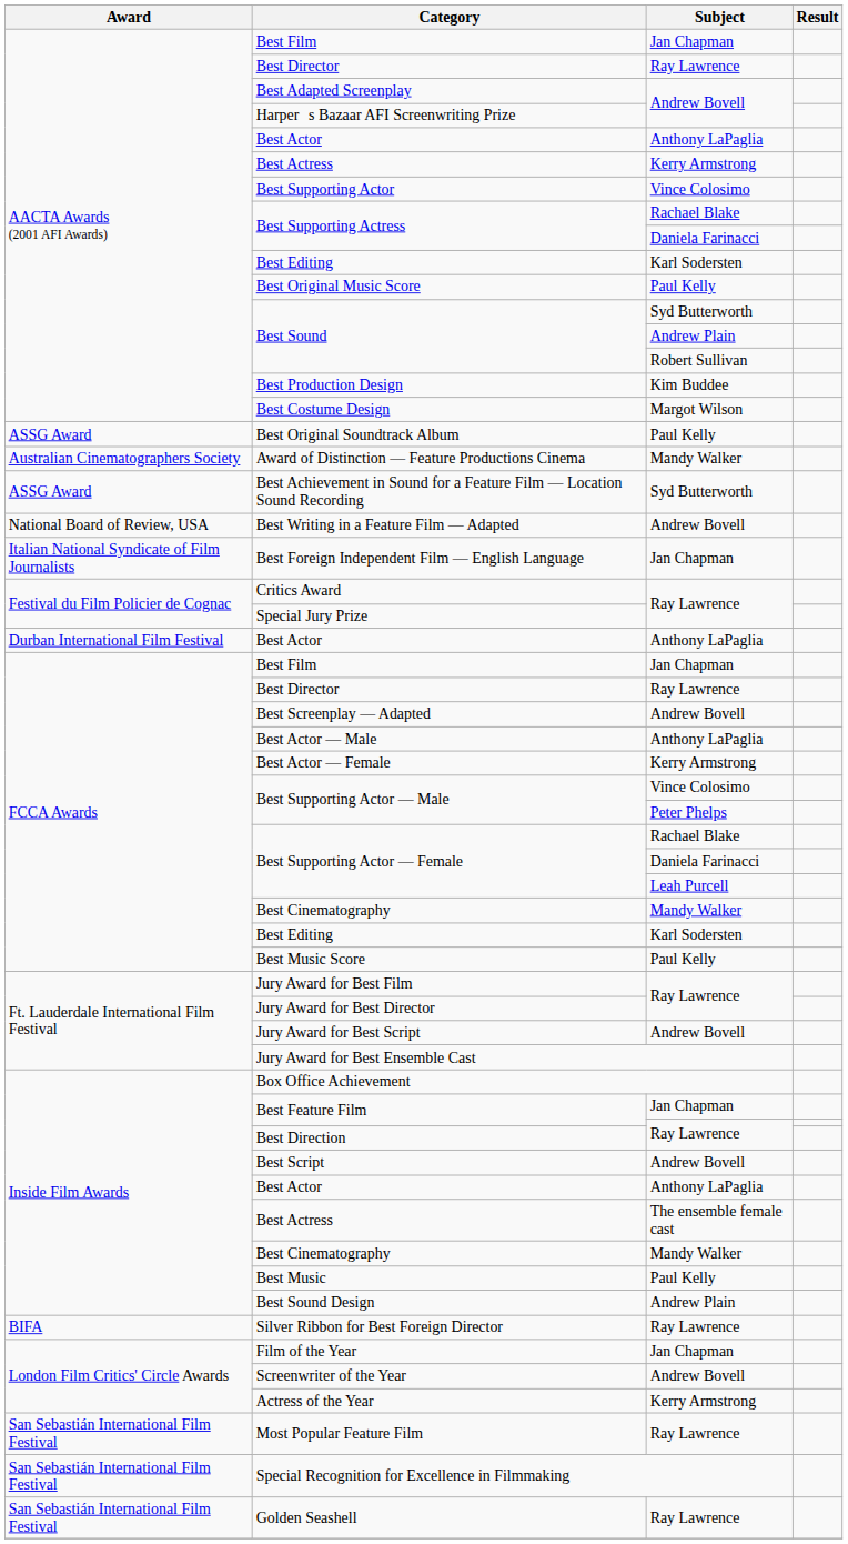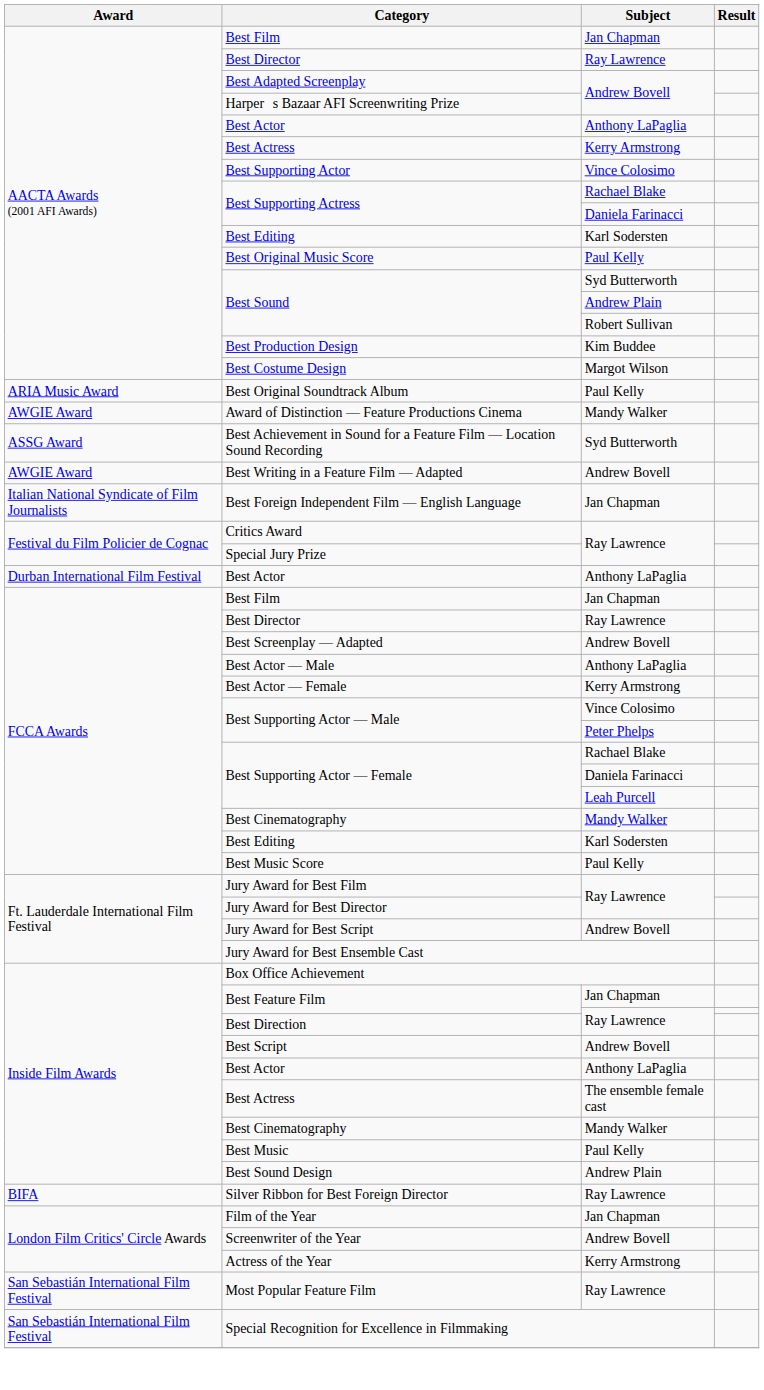Best Original Soundtrack Album | Award: ASSG Award -> ARIA Music Award
Award of Distinction — Feature Productions Cinema | Award: Australian Cinematographers Society -> AWGIE Award
Best Writing in a Feature Film — Adapted | Award: National Board of Review, USA -> AWGIE Award
- row: San Sebastián International Film Festival | Golden Seashell | Ray Lawrence
